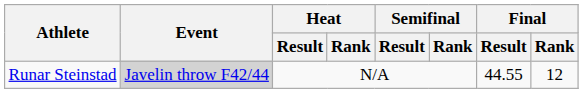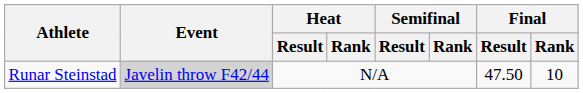Runar Steinstad | Final / Result: 44.55 -> 47.50
Runar Steinstad | Final / Rank: 12 -> 10
